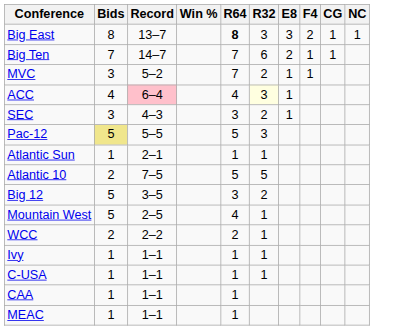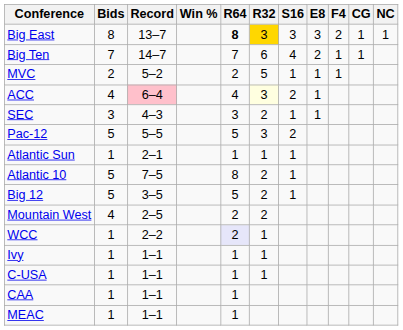+ column: S16 | 3 | 4 | 1 | 2 | 1 | 2 | 1 | 1 | 1
Big East | R32: no background -> gold background
MVC | Bids: 3 -> 2
MVC | R64: 7 -> 2
MVC | R32: 2 -> 5
Pac-12 | Bids: khaki background -> no background
Atlantic 10 | Bids: 2 -> 5
Atlantic 10 | R64: 5 -> 8
Atlantic 10 | R32: 5 -> 2
Big 12 | R64: 3 -> 5
Mountain West | Bids: 5 -> 4
Mountain West | R64: 4 -> 2
Mountain West | R32: 1 -> 2
WCC | Bids: 2 -> 1
WCC | R64: no background -> lavender background
